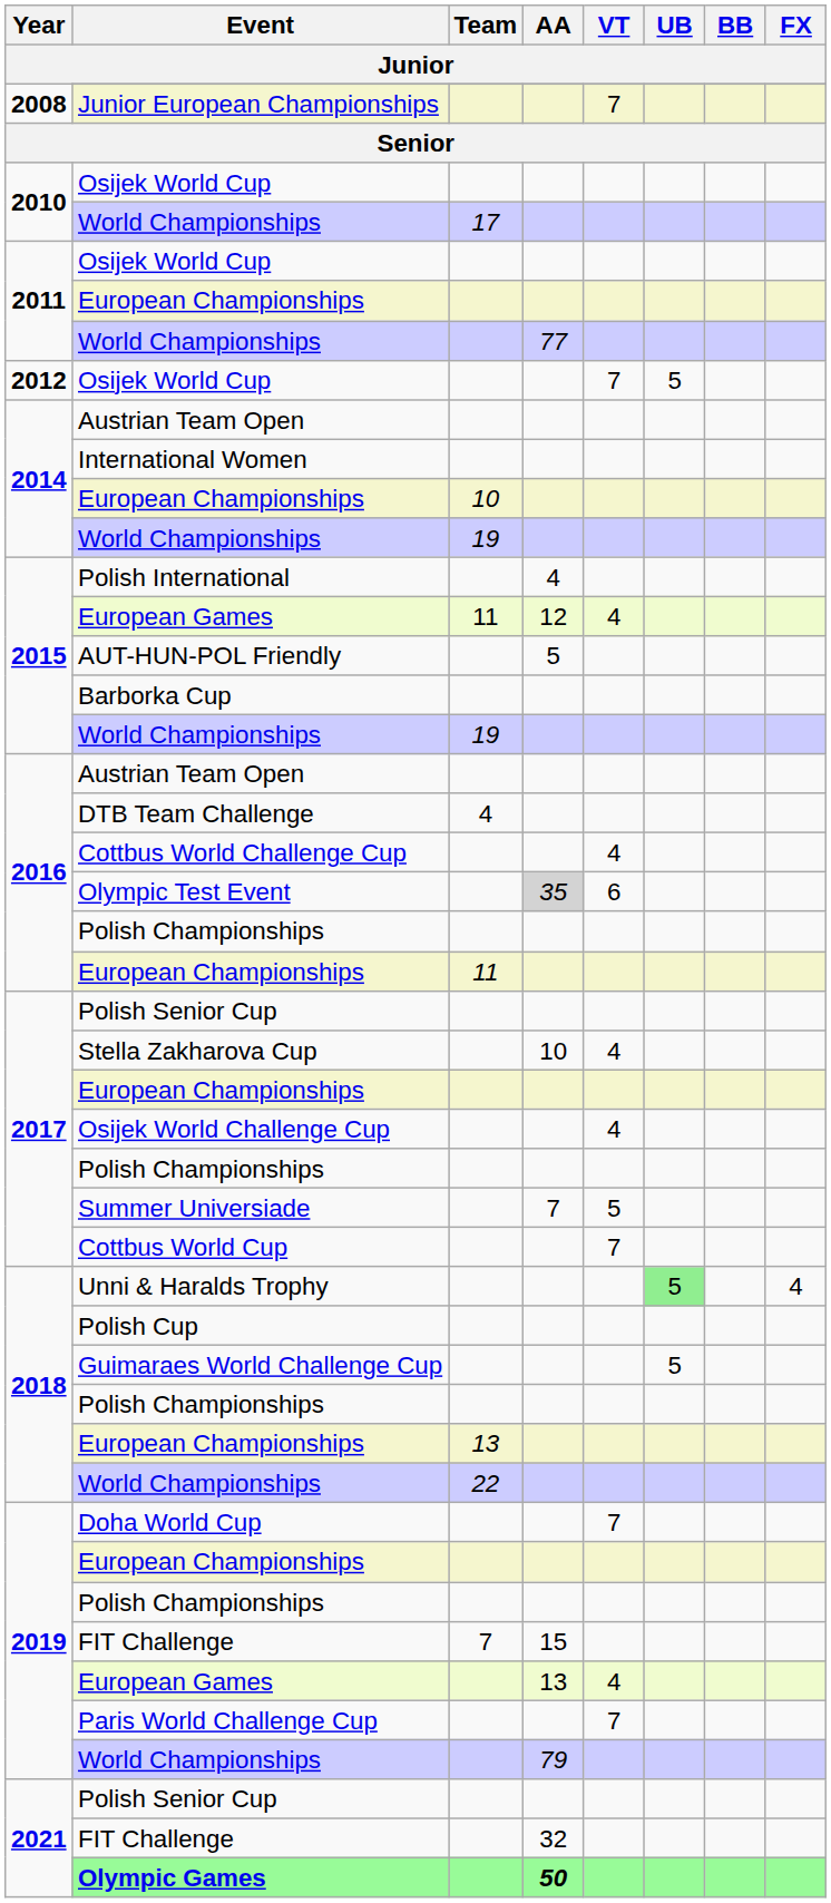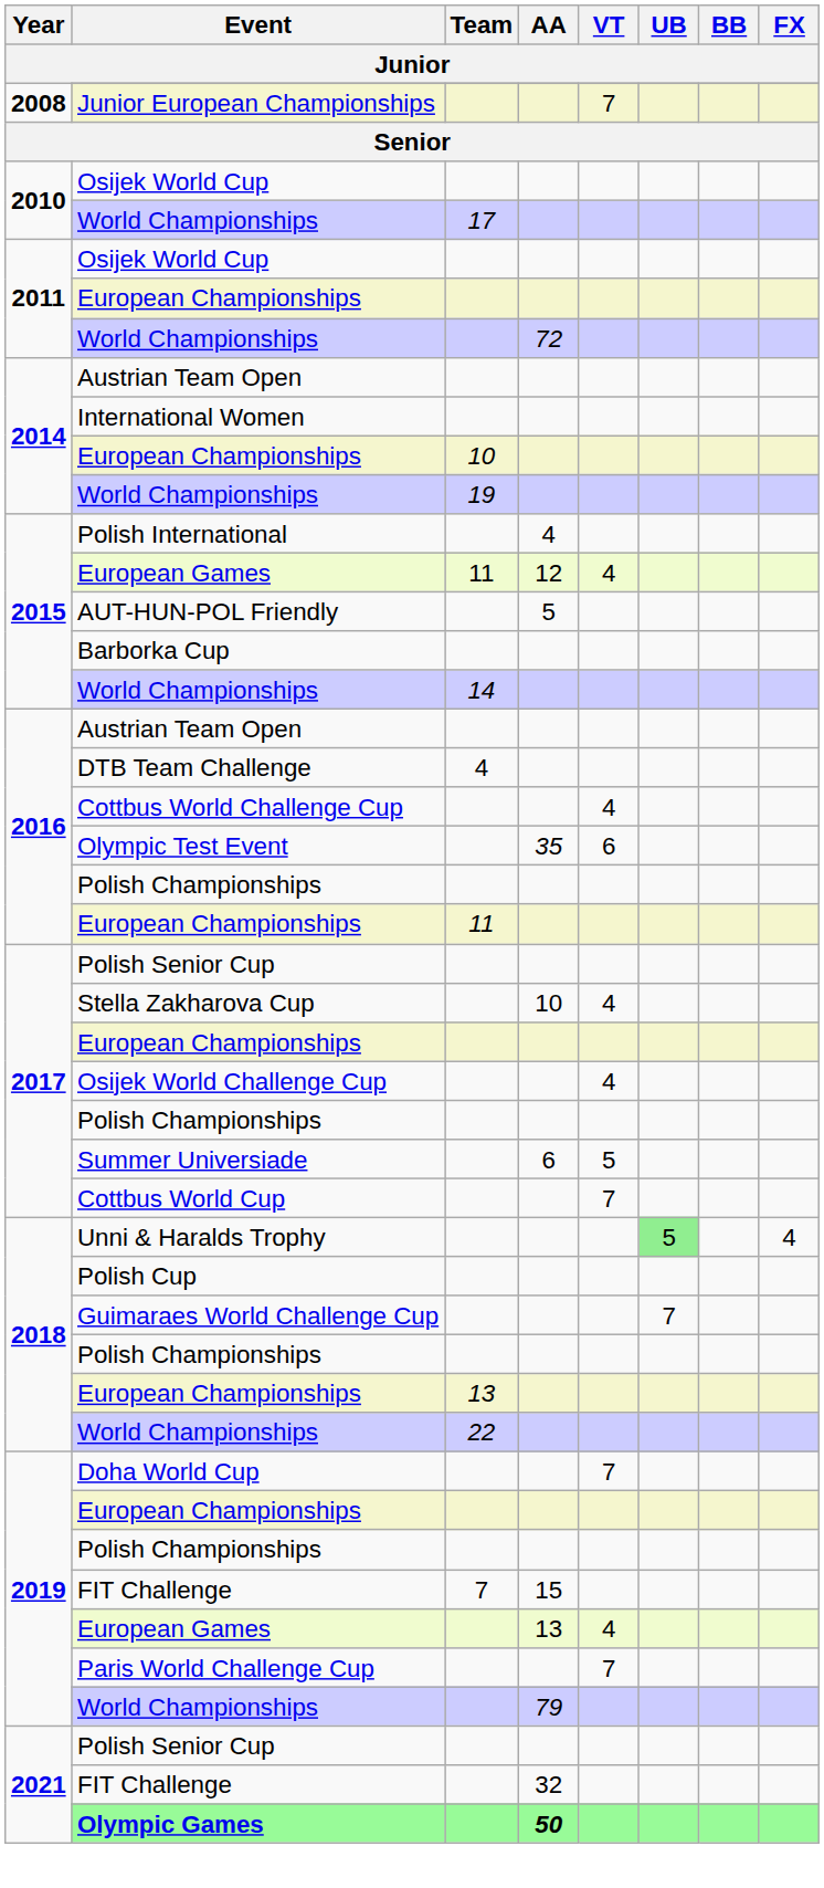2011 / World Championships | AA: 77 -> 72
- row: 2012 | Osijek World Cup | 7 | 5
2015 / World Championships | Team: 19 -> 14
Olympic Test Event | AA: lightgrey background -> no background
Summer Universiade | AA: 7 -> 6
Guimaraes World Challenge Cup | UB: 5 -> 7
